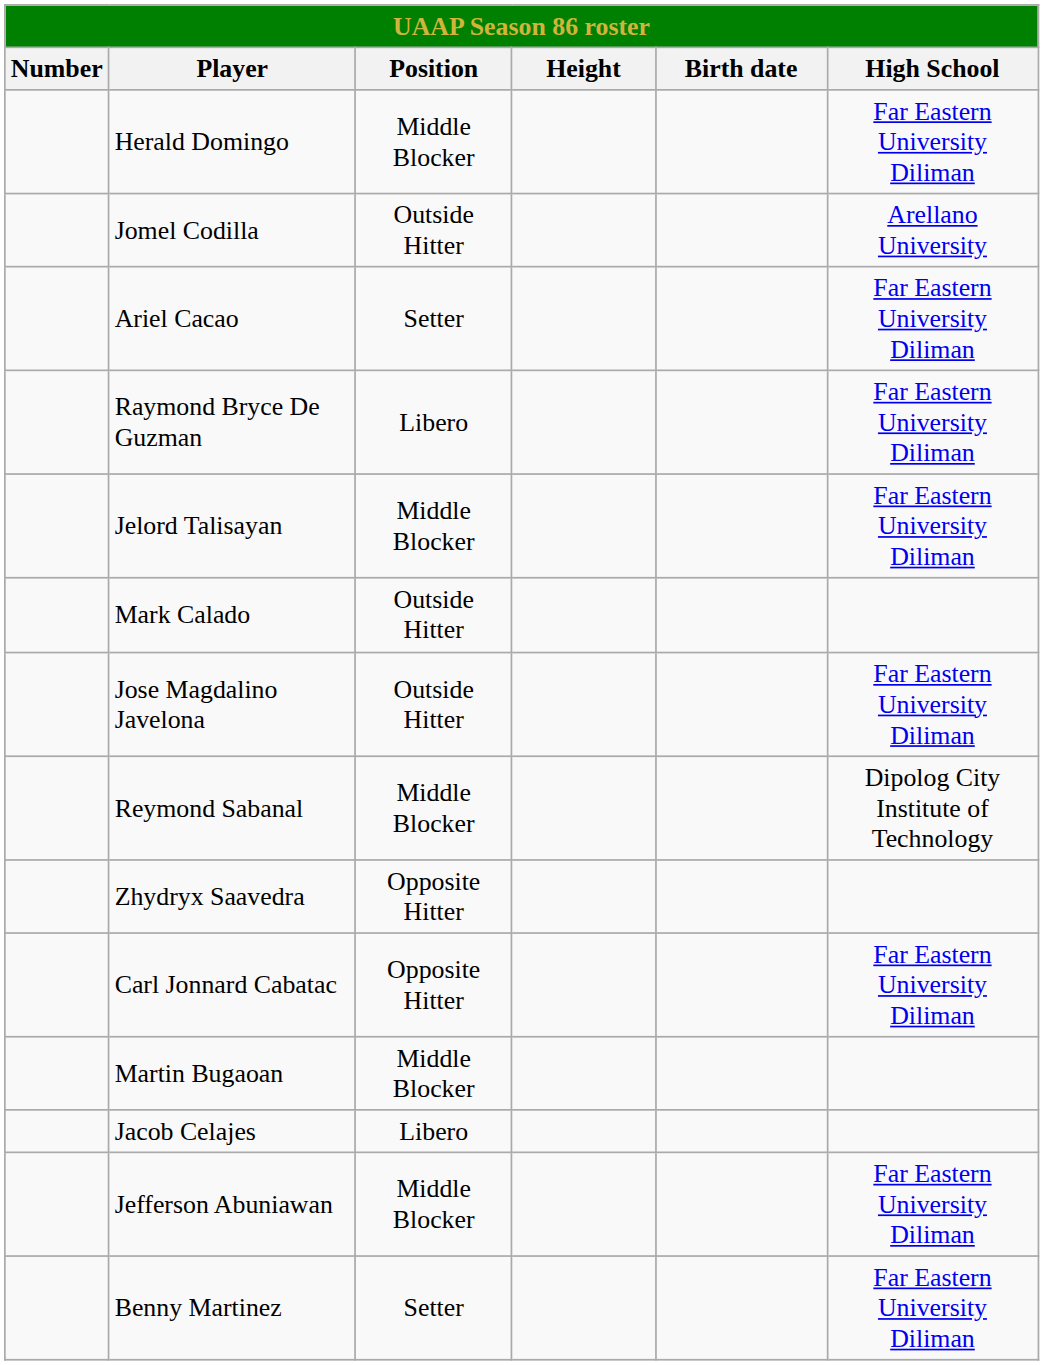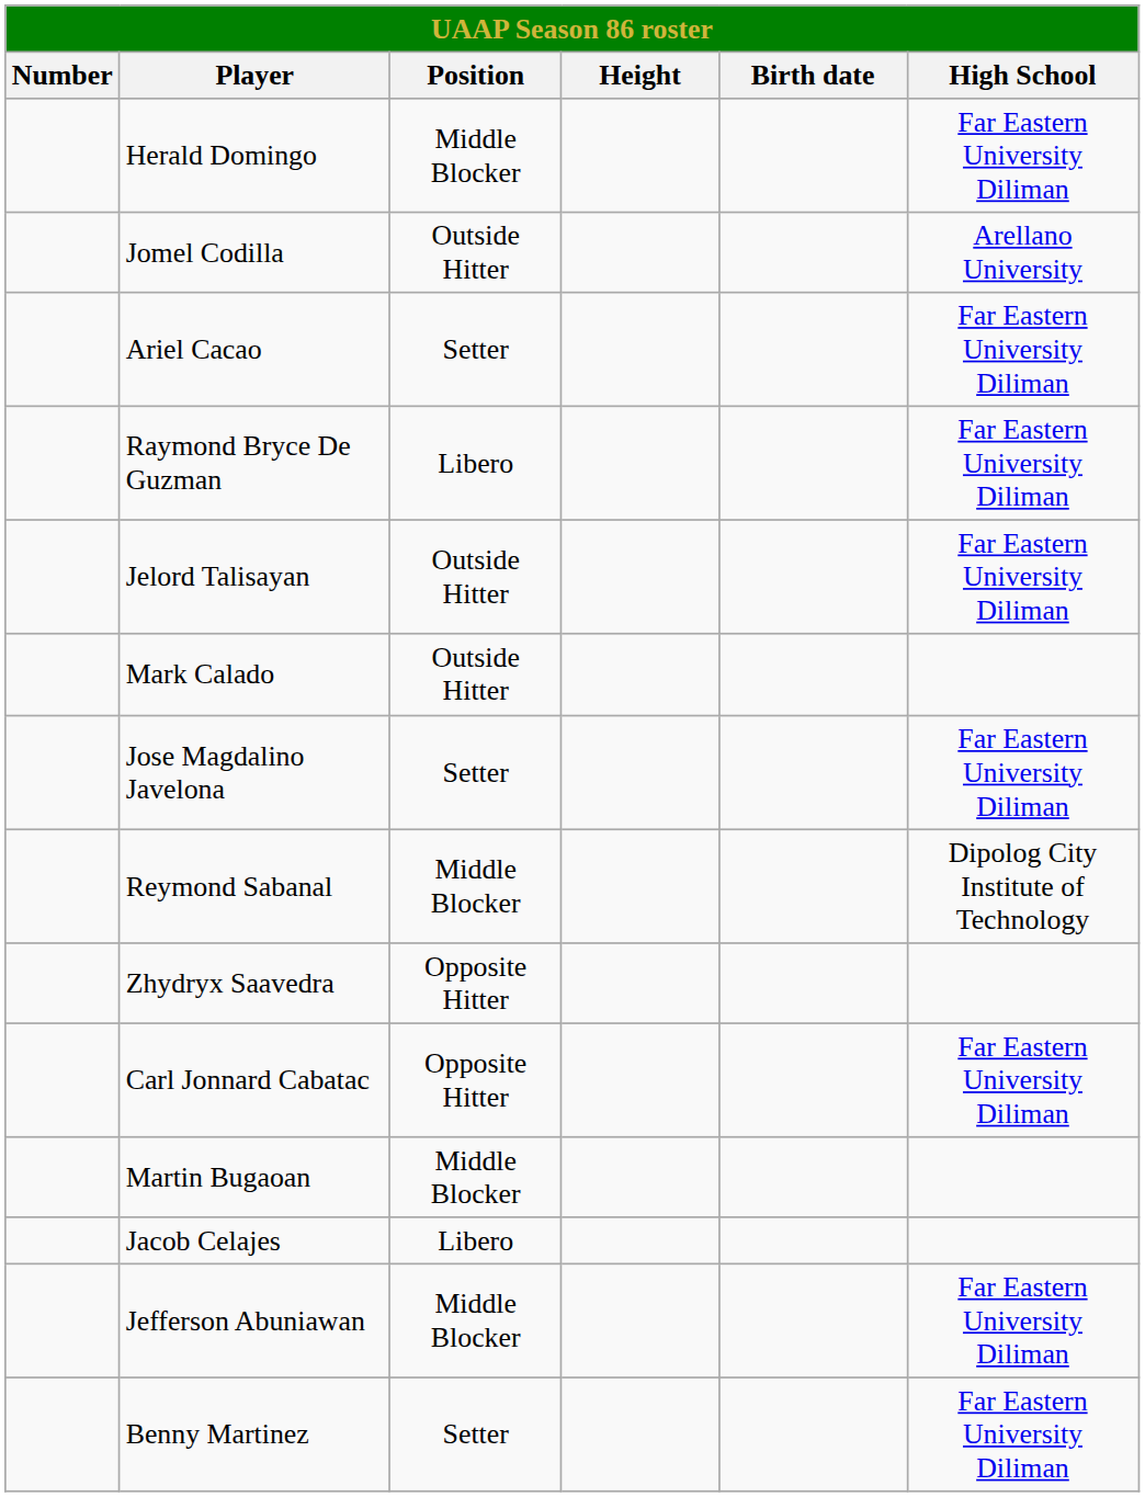Jelord Talisayan | Position: Middle Blocker -> Outside Hitter
Jose Magdalino Javelona | Position: Outside Hitter -> Setter
